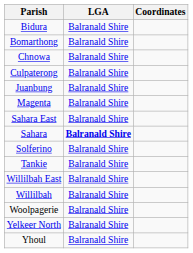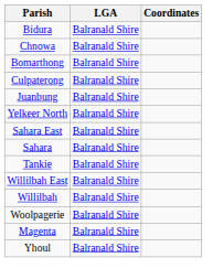rows swapped: Bomarthong <-> Chnowa
rows swapped: Magenta <-> Yelkeer North
Sahara | LGA: bold -> normal
- row: Solferino | Balranald Shire
